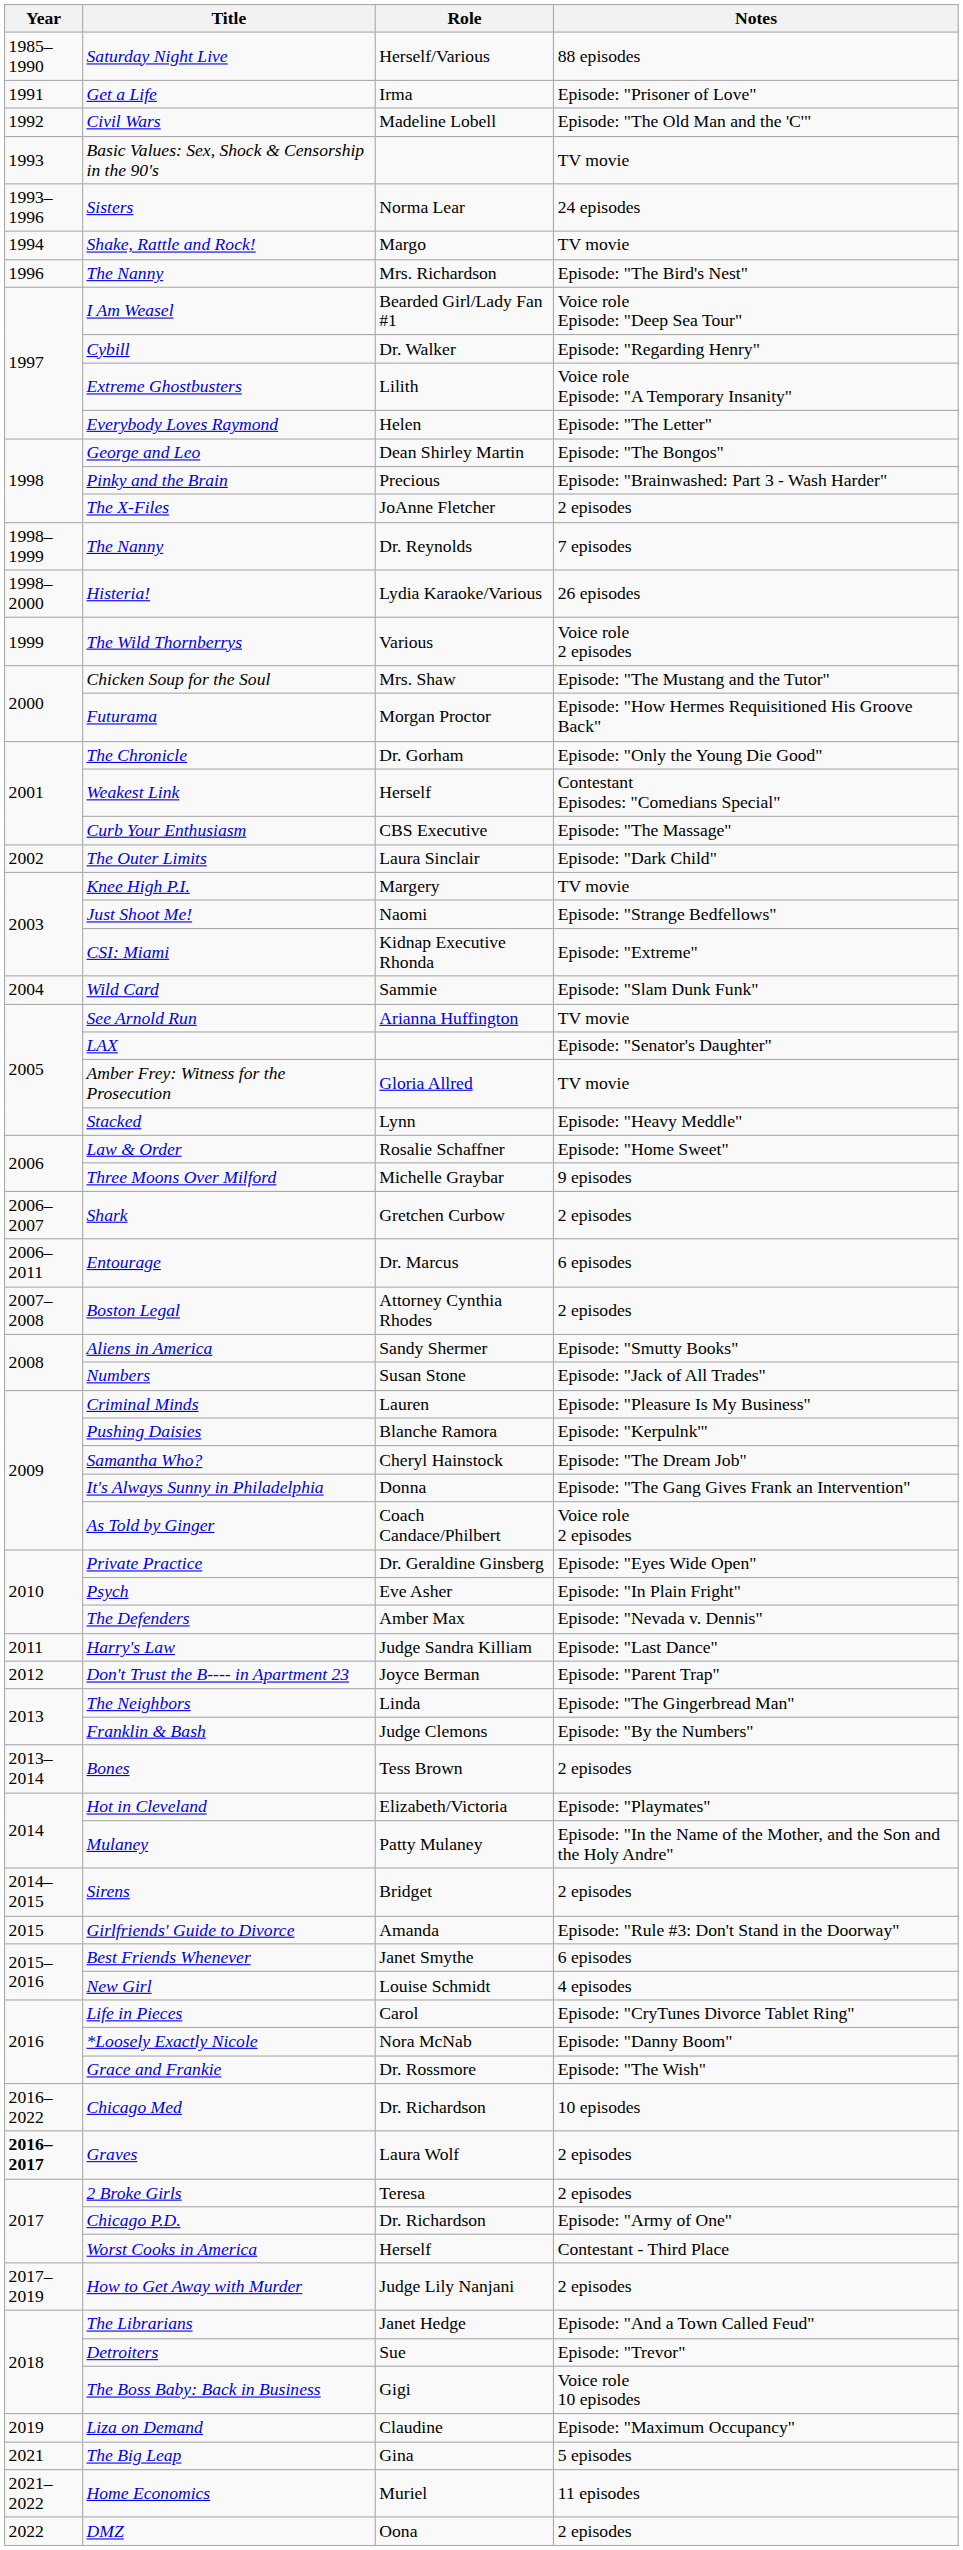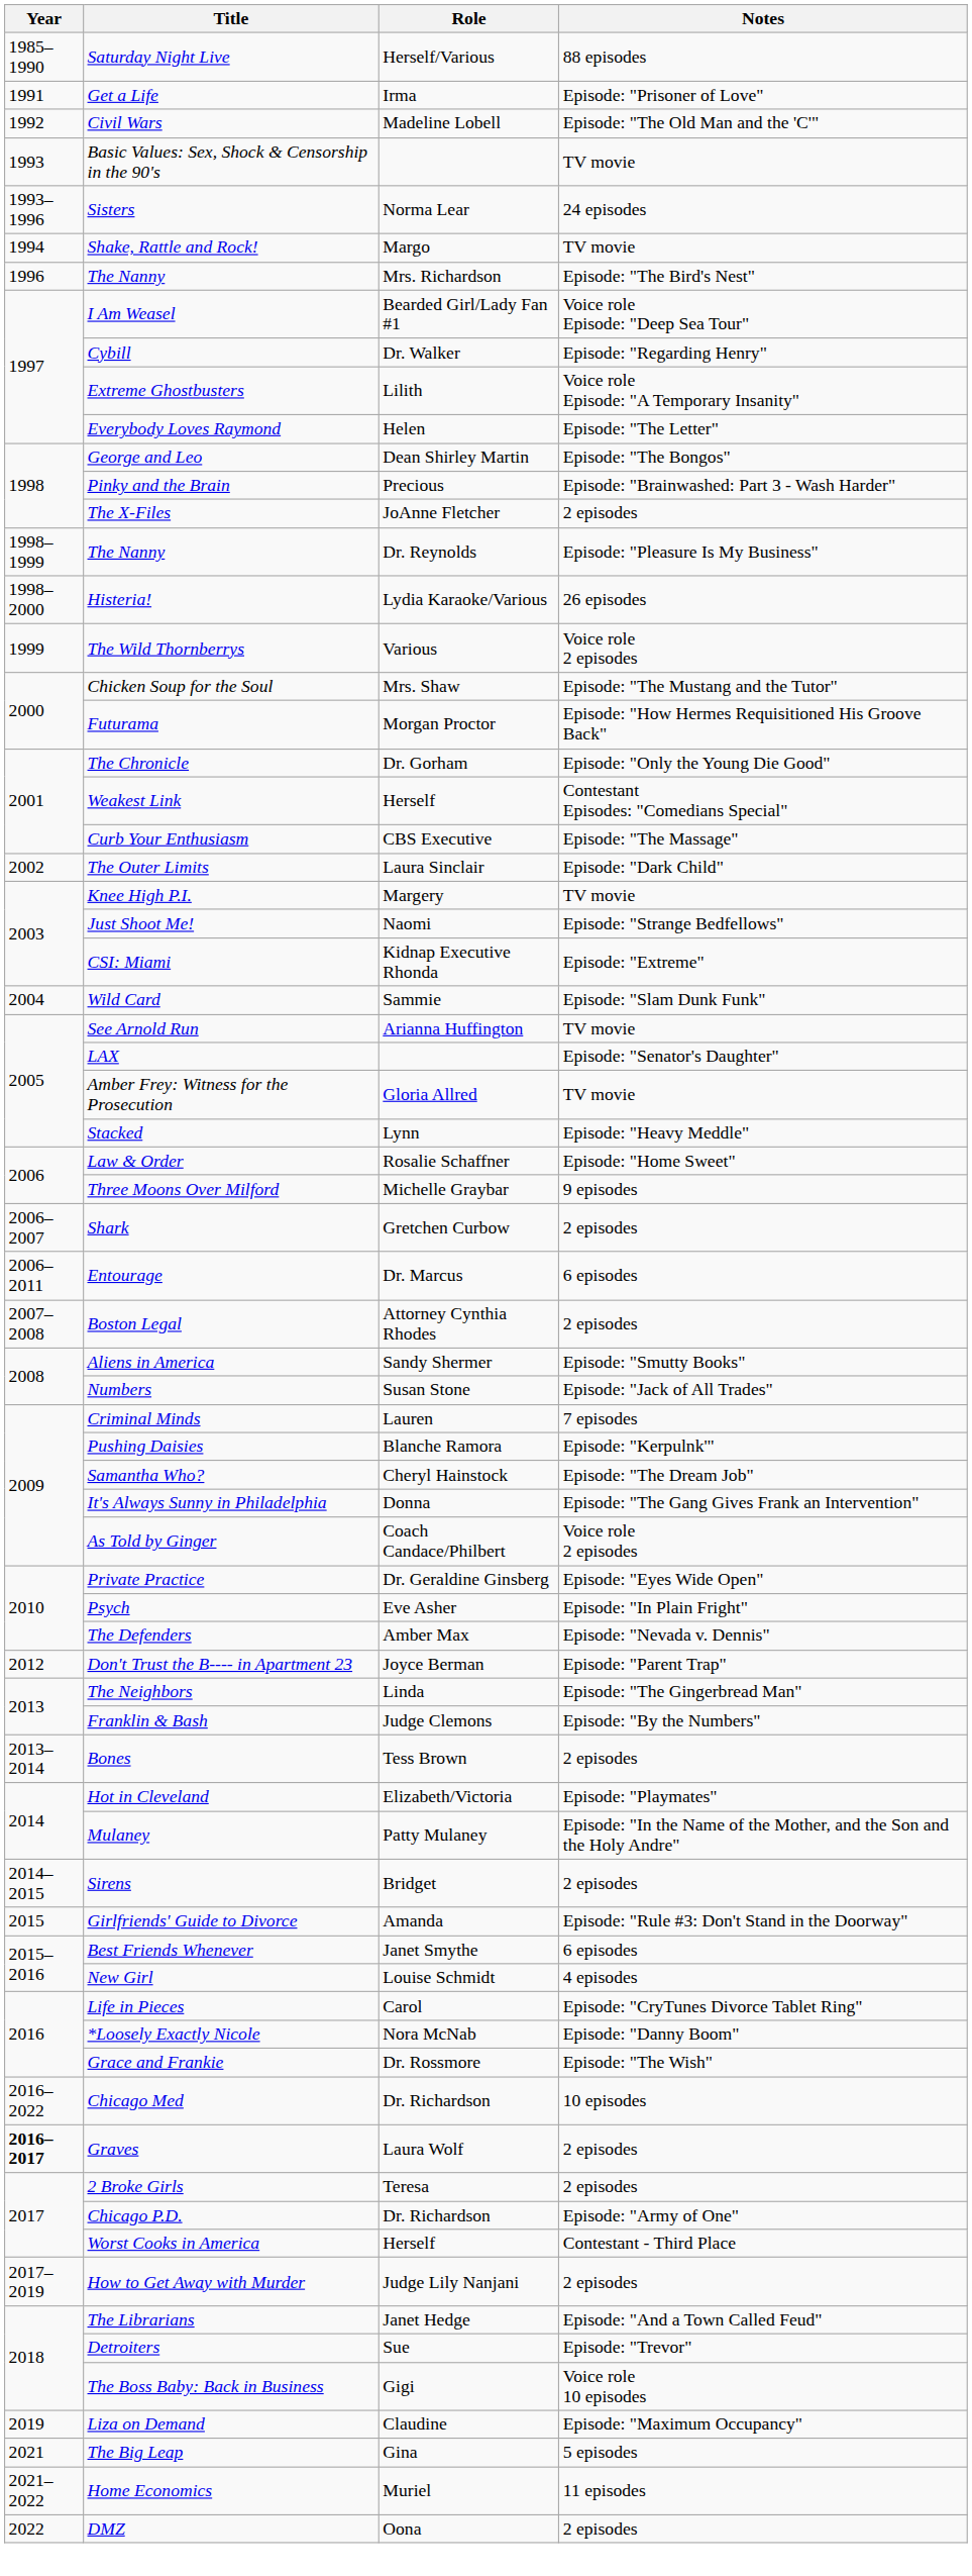The Nanny / Dr. Reynolds | Notes: 7 episodes -> Episode: "Pleasure Is My Business"
Criminal Minds | Notes: Episode: "Pleasure Is My Business" -> 7 episodes
- row: 2011 | Harry's Law | Judge Sandra Killiam | Episode: "Last Dance"
